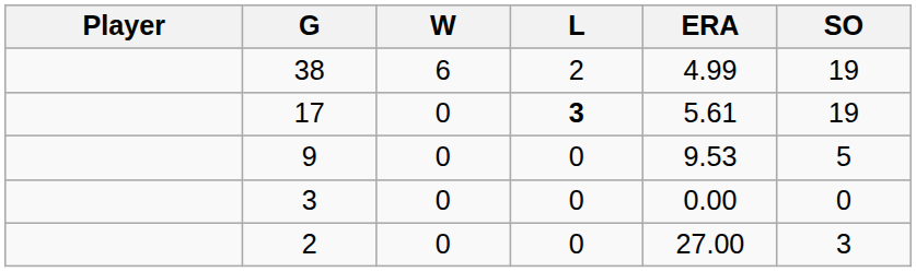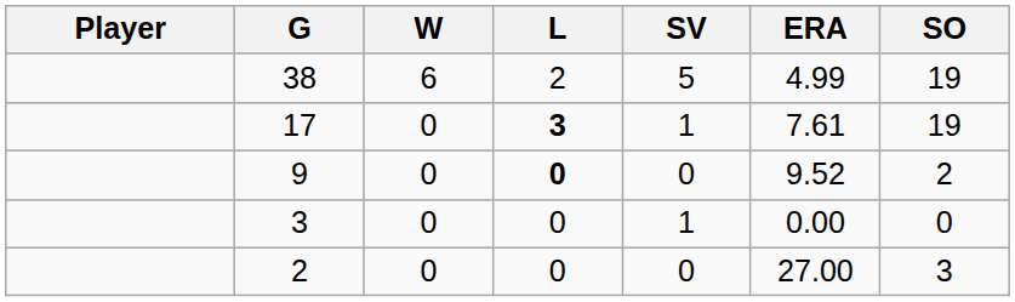+ column: SV | 5 | 1 | 0 | 1 | 0
17 | ERA: 5.61 -> 7.61
9 | L: normal -> bold
9 | ERA: 9.53 -> 9.52
9 | SO: 5 -> 2
